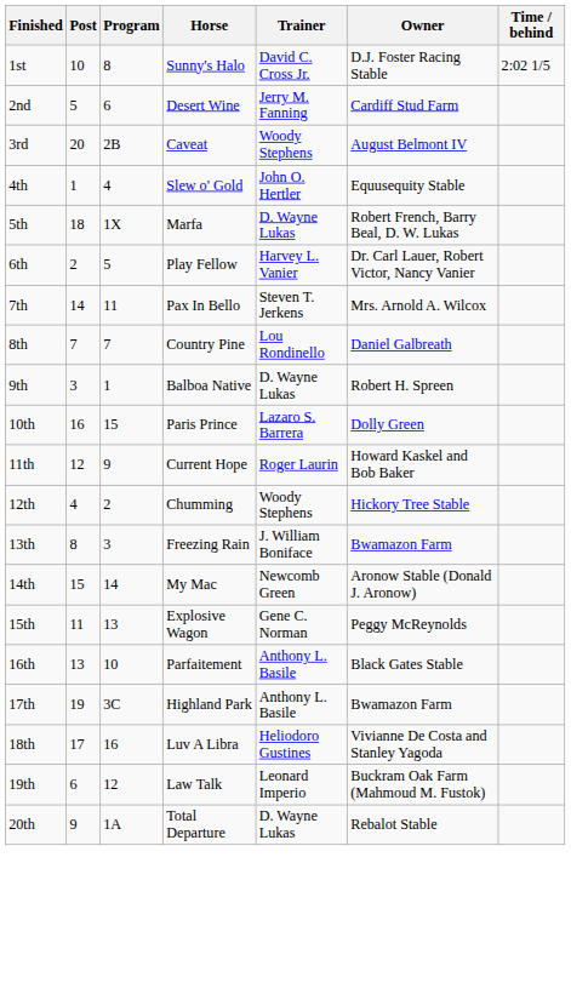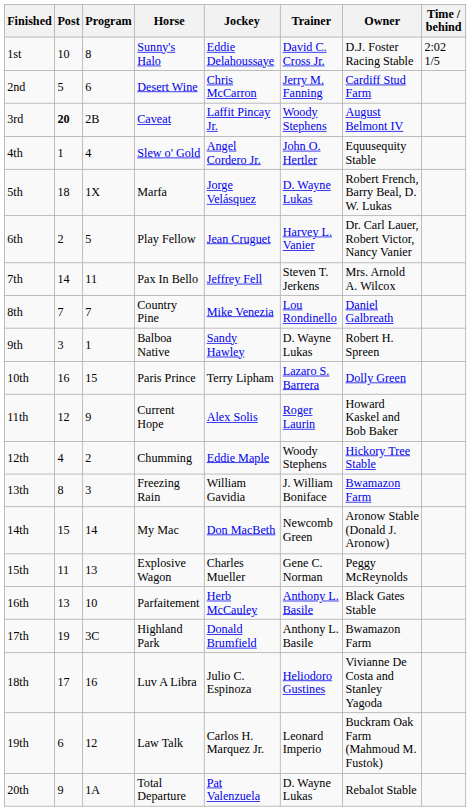+ column: Jockey | Eddie Delahoussaye | Chris McCarron | Laffit Pincay Jr. | Angel Cordero Jr. | Jorge Velásquez | Jean Cruguet | Jeffrey Fell | Mike Venezia | Sandy Hawley | Terry Lipham | Alex Solis | Eddie Maple | William Gavidia | Don MacBeth | Charles Mueller | Herb McCauley | Donald Brumfield | Julio C. Espinoza | Carlos H. Marquez Jr. | Pat Valenzuela
3rd | Post: normal -> bold
